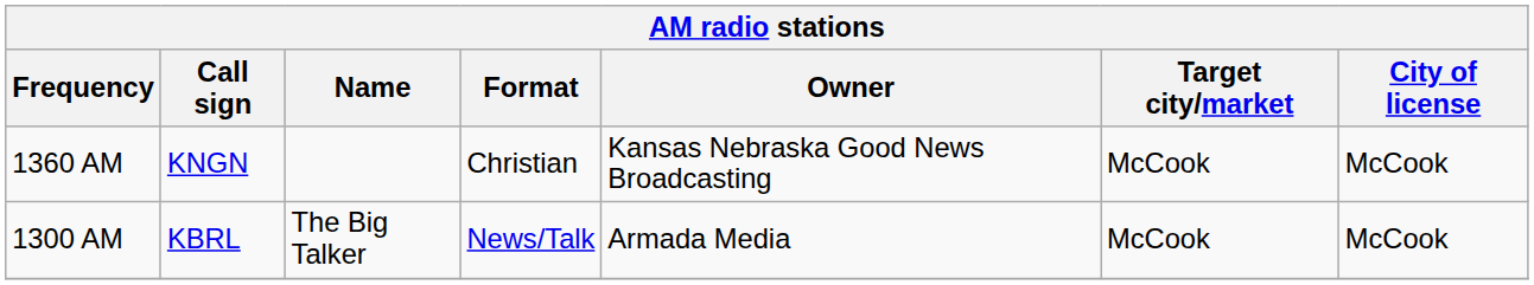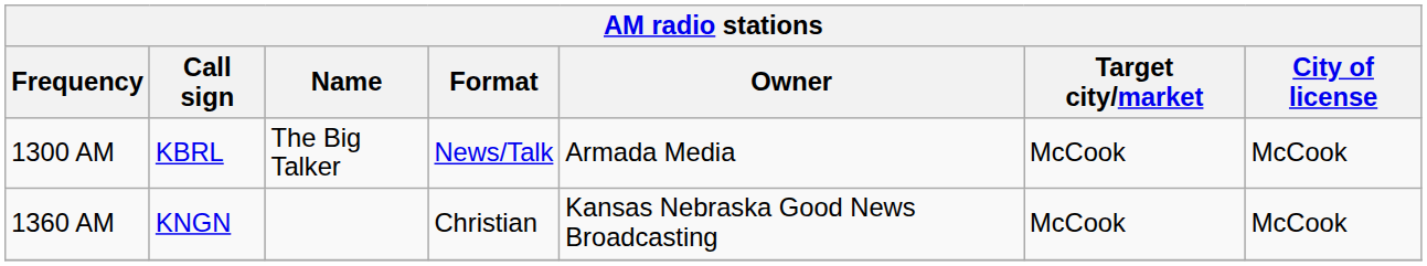rows swapped: 1300 AM <-> 1360 AM
